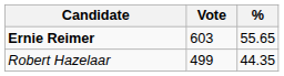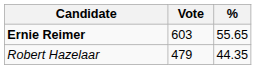Robert Hazelaar | Vote: 499 -> 479
